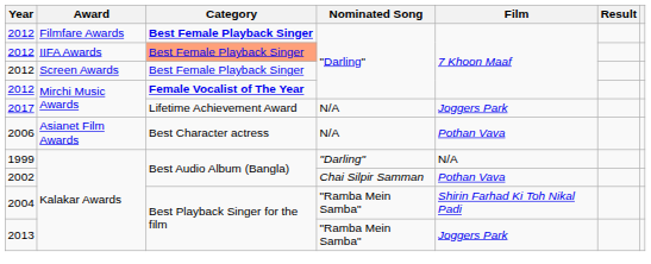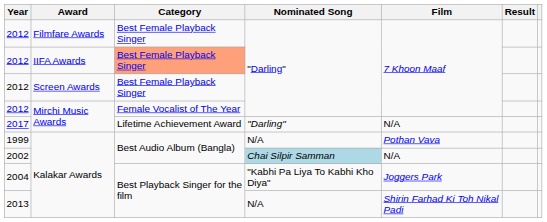2012 / Filmfare Awards | Category: bold -> normal
2012 / Mirchi Music Awards | Category: bold -> normal
2017 | Nominated Song: N/A -> "Darling"
2017 | Film: Joggers Park -> N/A
- row: 2006 | Asianet Film Awards | Best Character actress | N/A | Pothan Vava
1999 | Nominated Song: "Darling" -> N/A
1999 | Film: N/A -> Pothan Vava
2002 | Nominated Song: no background -> lightblue background
2002 | Film: Pothan Vava -> N/A
2004 | Nominated Song: "Ramba Mein Samba" -> "Kabhi Pa Liya To Kabhi Kho Diya"
2004 | Film: Shirin Farhad Ki Toh Nikal Padi -> Joggers Park
2013 | Nominated Song: "Ramba Mein Samba" -> N/A
2013 | Film: Joggers Park -> Shirin Farhad Ki Toh Nikal Padi
